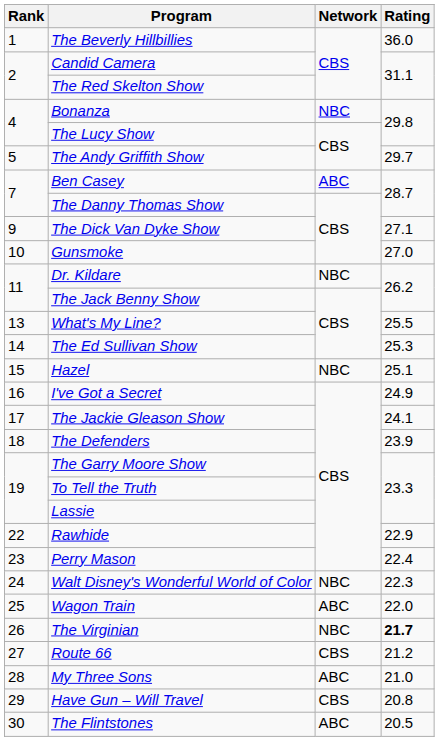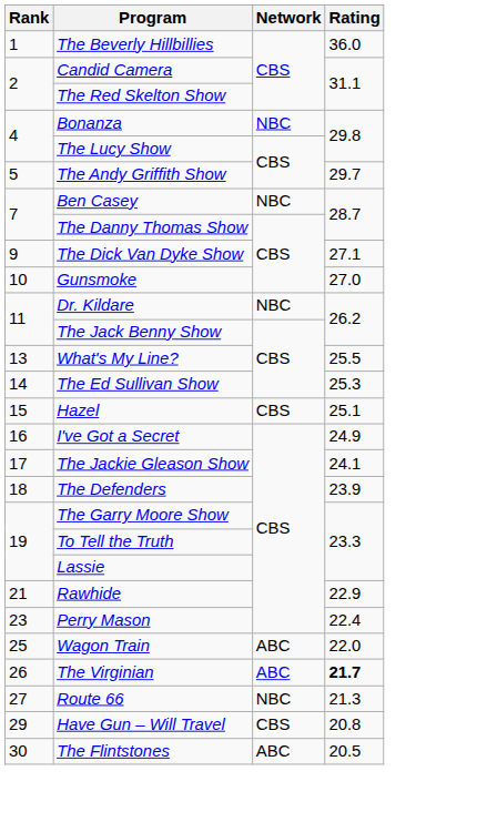Ben Casey | Network: ABC -> NBC
Hazel | Network: NBC -> CBS
Rawhide | Rank: 22 -> 21
- row: 24 | Walt Disney's Wonderful World of Color | NBC | 22.3
The Virginian | Network: NBC -> ABC
Route 66 | Network: CBS -> NBC
Route 66 | Rating: 21.2 -> 21.3
- row: 28 | My Three Sons | ABC | 21.0
